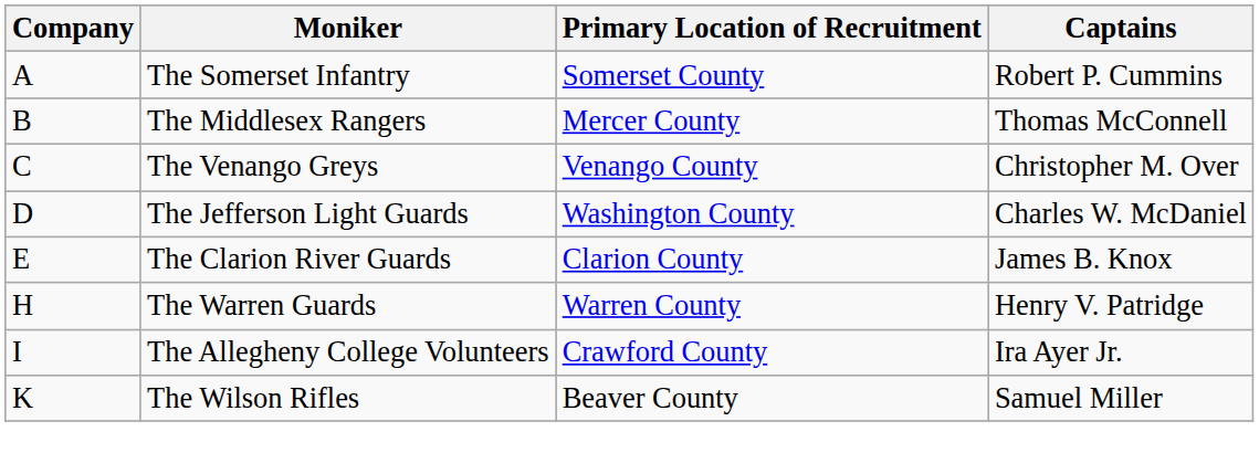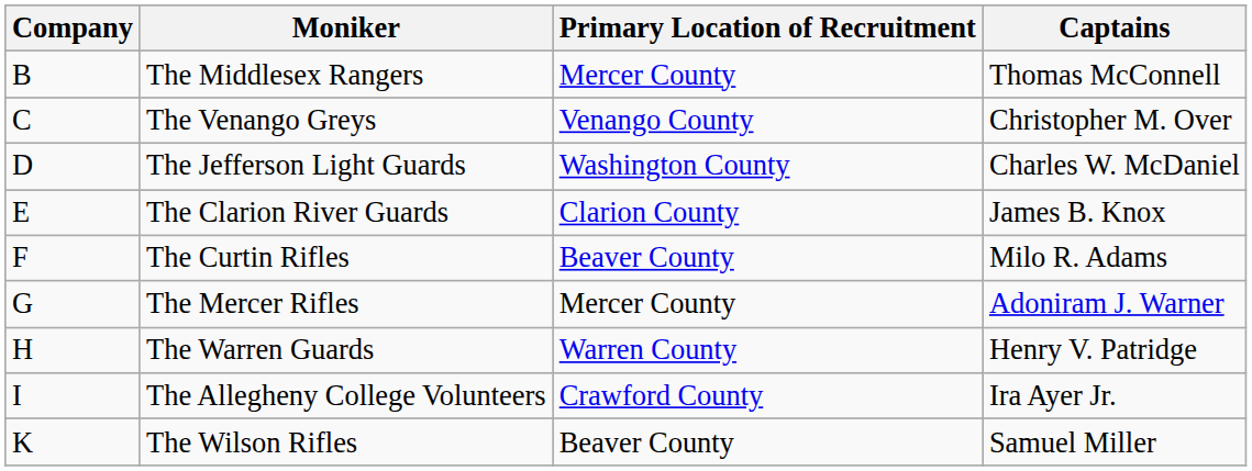- row: A | The Somerset Infantry | Somerset County | Robert P. Cummins
+ row: F | The Curtin Rifles | Beaver County | Milo R. Adams
+ row: G | The Mercer Rifles | Mercer County | Adoniram J. Warner
